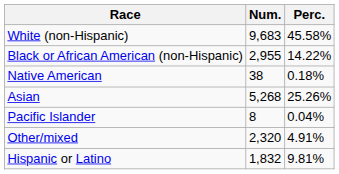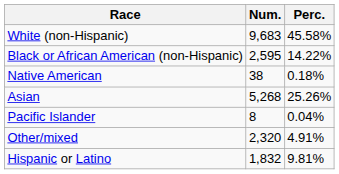Black or African American (non-Hispanic) | Num.: 2,955 -> 2,595
